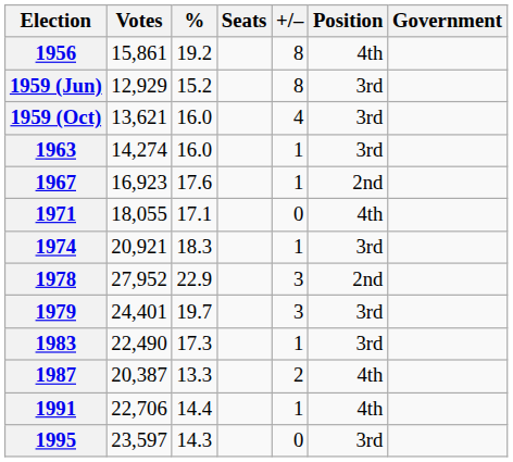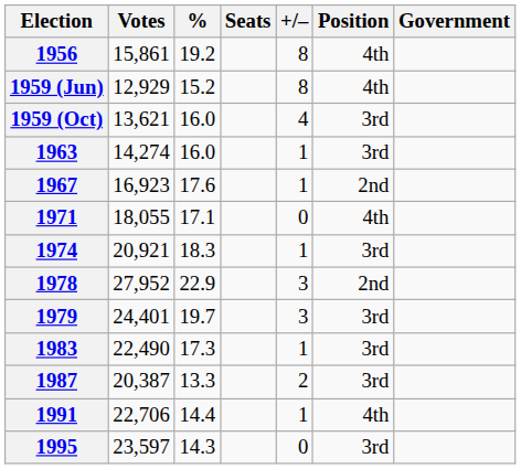1959 (Jun) | Position: 3rd -> 4th
1987 | Position: 4th -> 3rd
